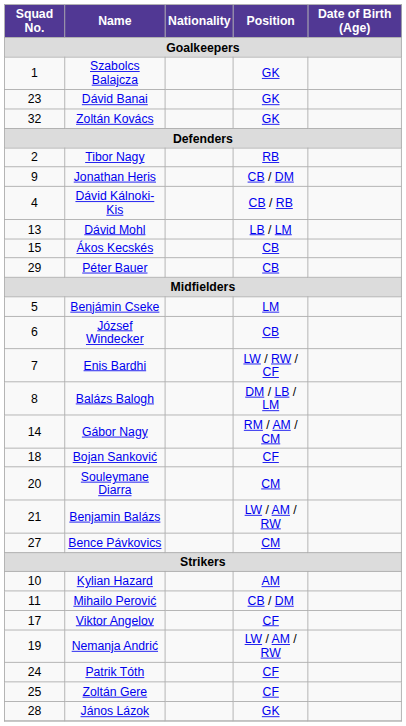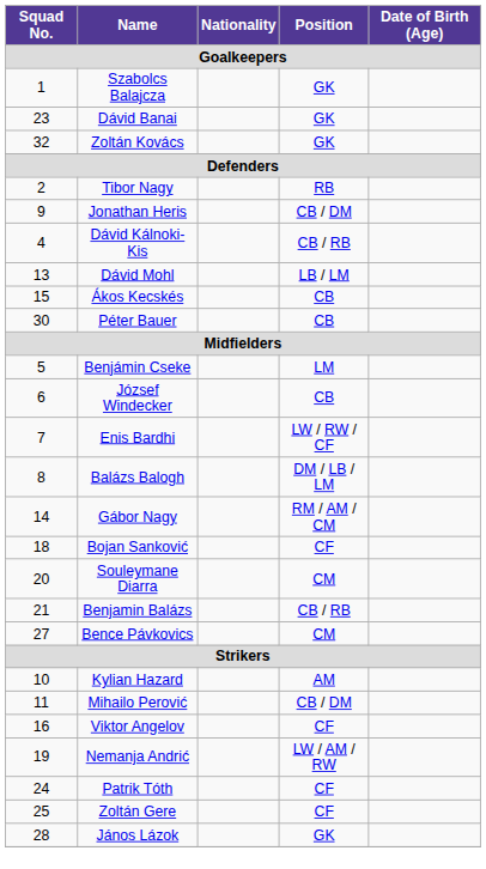Péter Bauer | Squad No.: 29 -> 30
Benjamin Balázs | Position: LW / AM / RW -> CB / RB
Viktor Angelov | Squad No.: 17 -> 16
